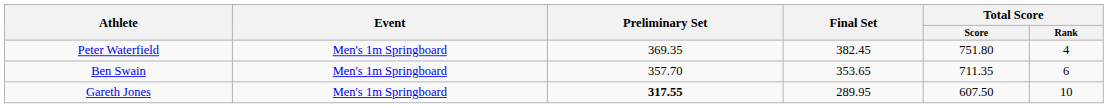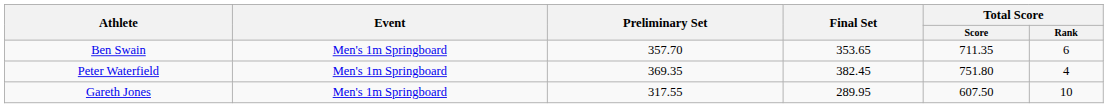rows swapped: Peter Waterfield <-> Ben Swain
Gareth Jones | Preliminary Set: bold -> normal
